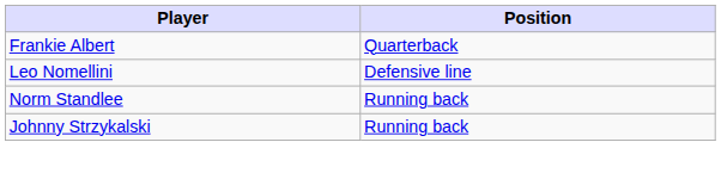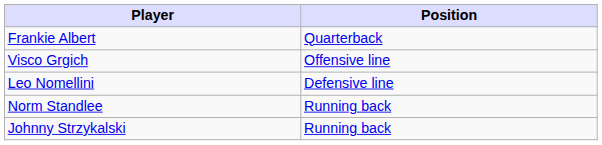+ row: Visco Grgich | Offensive line
